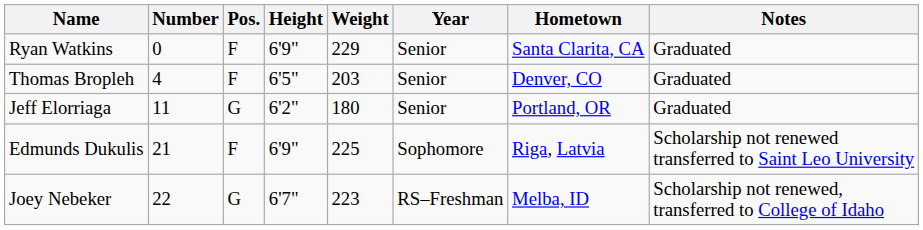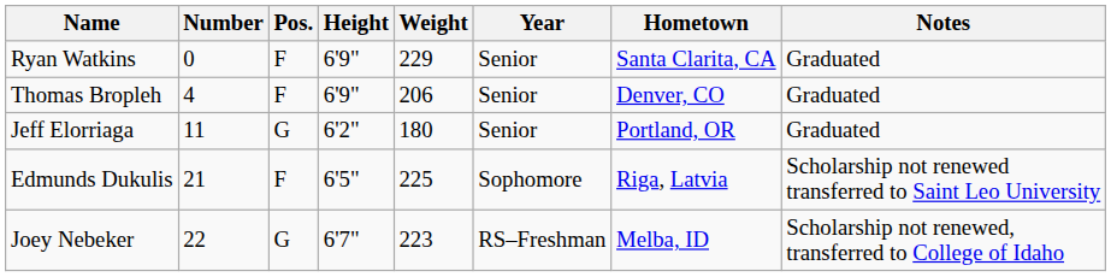Thomas Bropleh | Height: 6'5" -> 6'9"
Thomas Bropleh | Weight: 203 -> 206
Edmunds Dukulis | Height: 6'9" -> 6'5"
